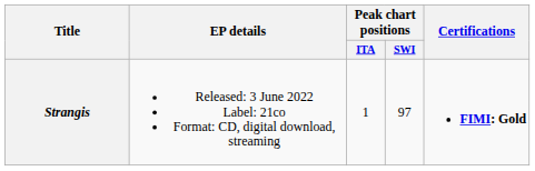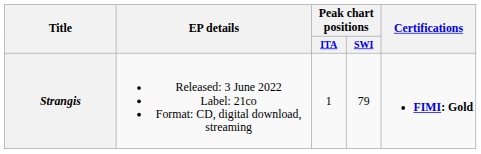Strangis | Peak chart positions / SWI: 97 -> 79
